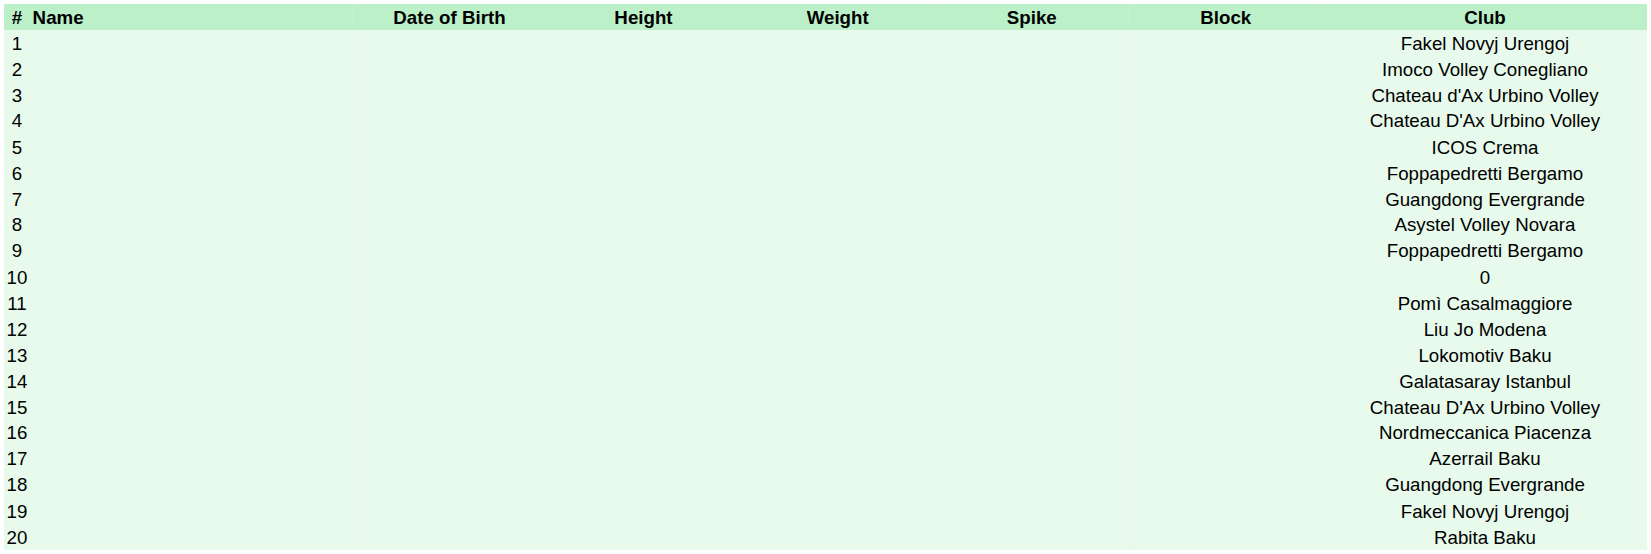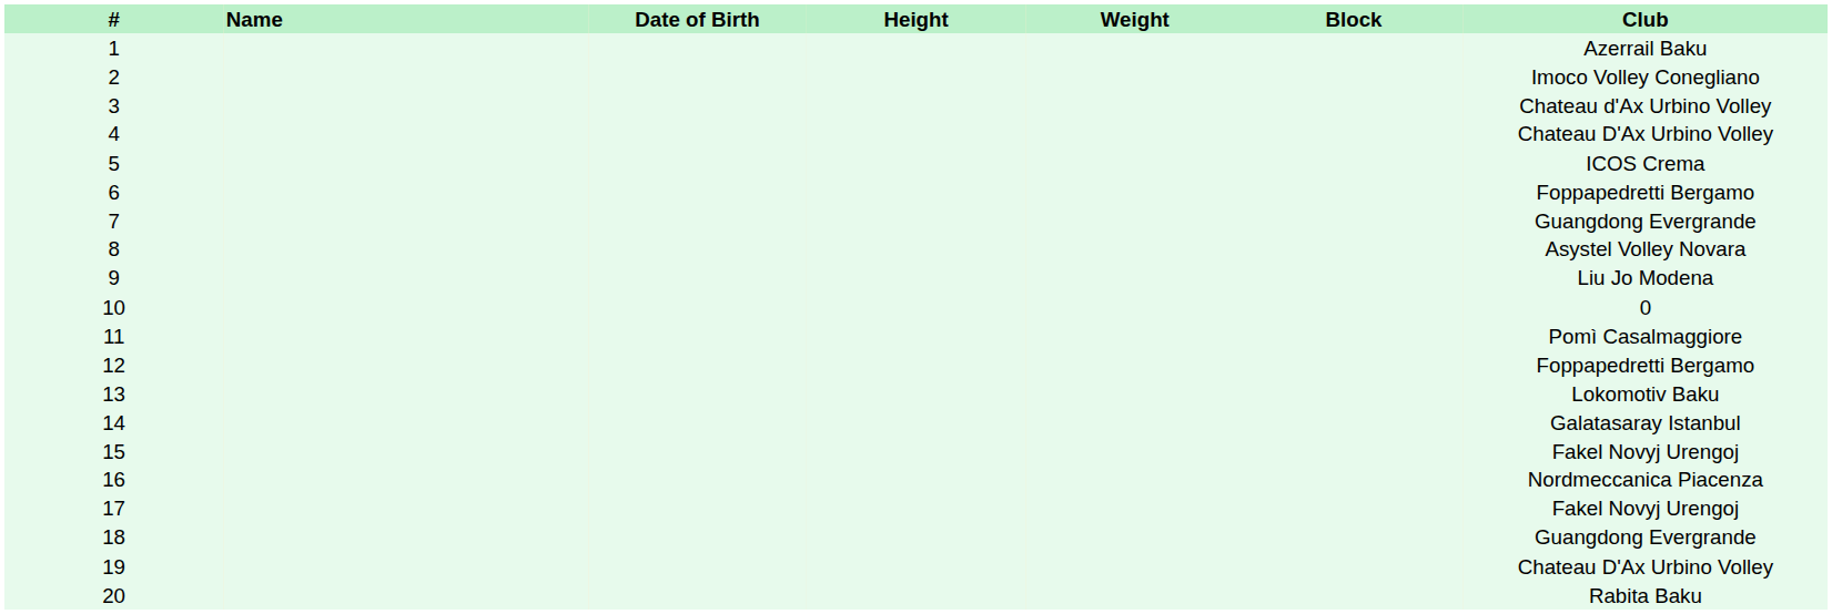- column: Spike
1 | Club: Fakel Novyj Urengoj -> Azerrail Baku
9 | Club: Foppapedretti Bergamo -> Liu Jo Modena
12 | Club: Liu Jo Modena -> Foppapedretti Bergamo
15 | Club: Chateau D'Ax Urbino Volley -> Fakel Novyj Urengoj
17 | Club: Azerrail Baku -> Fakel Novyj Urengoj
19 | Club: Fakel Novyj Urengoj -> Chateau D'Ax Urbino Volley
